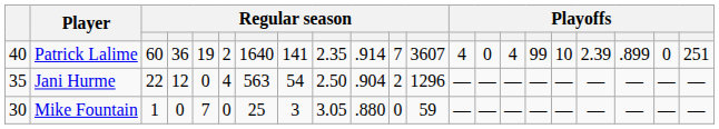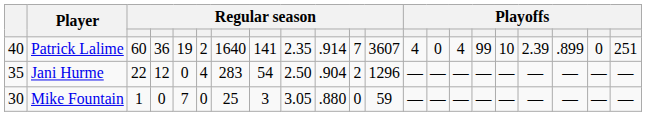Jani Hurme | column 7: 563 -> 283
